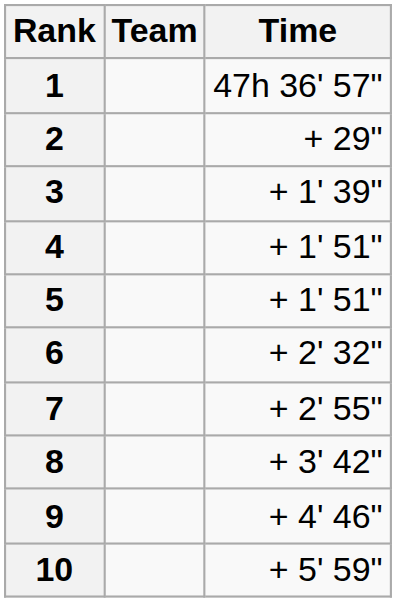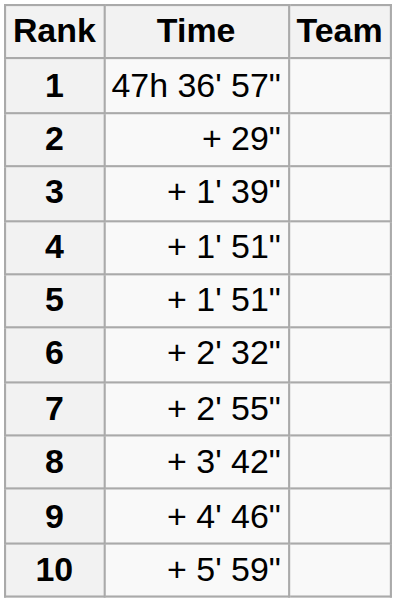columns swapped: Team <-> Time
